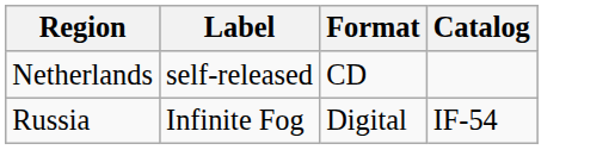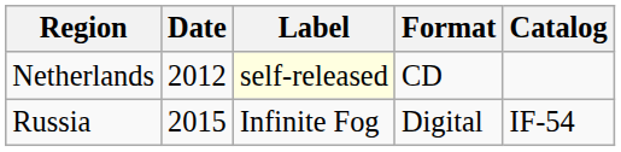+ column: Date | 2012 | 2015
Netherlands | Label: no background -> lightyellow background
